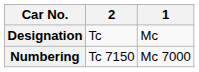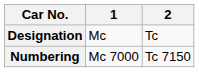columns swapped: 1 <-> 2
